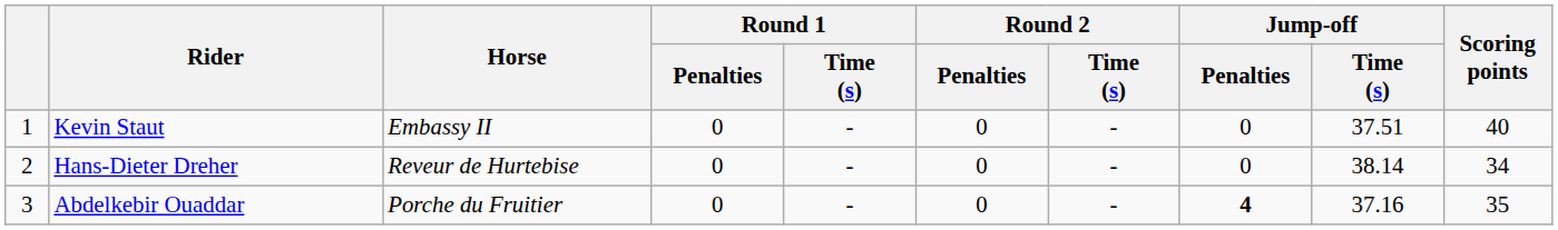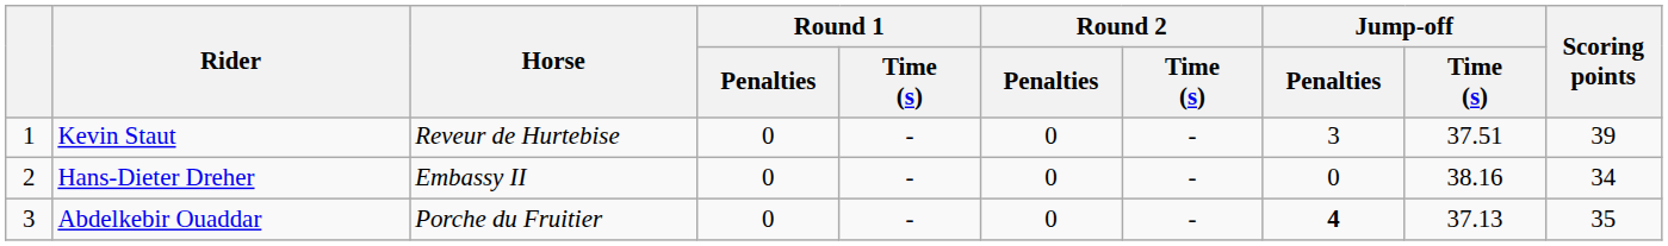Kevin Staut | Horse: Embassy II -> Reveur de Hurtebise
Kevin Staut | Jump-off / Penalties: 0 -> 3
Kevin Staut | Scoring points: 40 -> 39
Hans-Dieter Dreher | Horse: Reveur de Hurtebise -> Embassy II
Hans-Dieter Dreher | Jump-off / Time (s): 38.14 -> 38.16
Abdelkebir Ouaddar | Jump-off / Time (s): 37.16 -> 37.13
